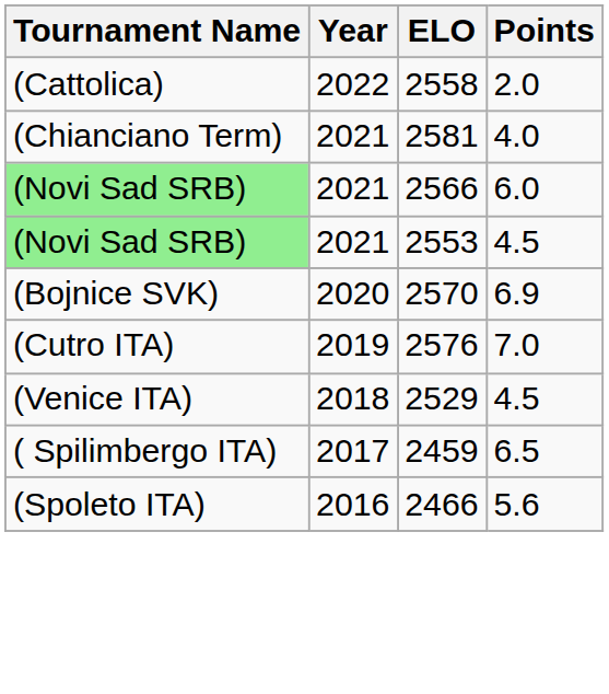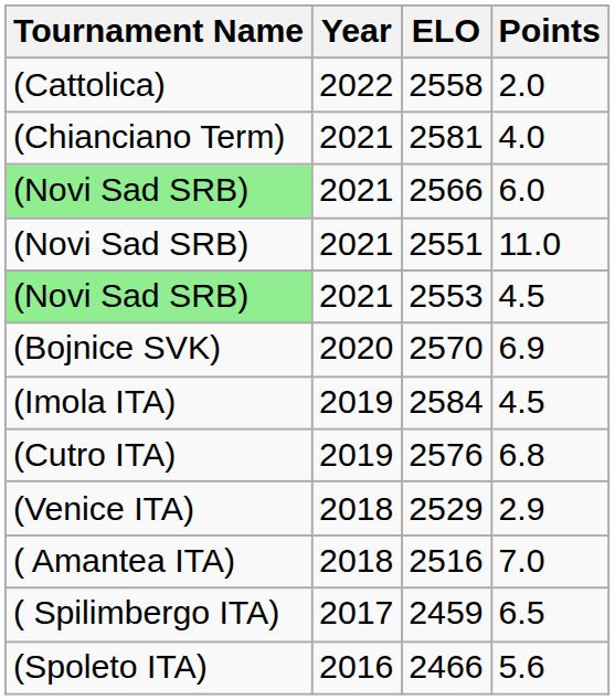+ row: (Novi Sad SRB) | 2021 | 2551 | 11.0
+ row: (Imola ITA) | 2019 | 2584 | 4.5
2576 | Points: 7.0 -> 6.8
2529 | Points: 4.5 -> 2.9
+ row: ( Amantea ITA) | 2018 | 2516 | 7.0
